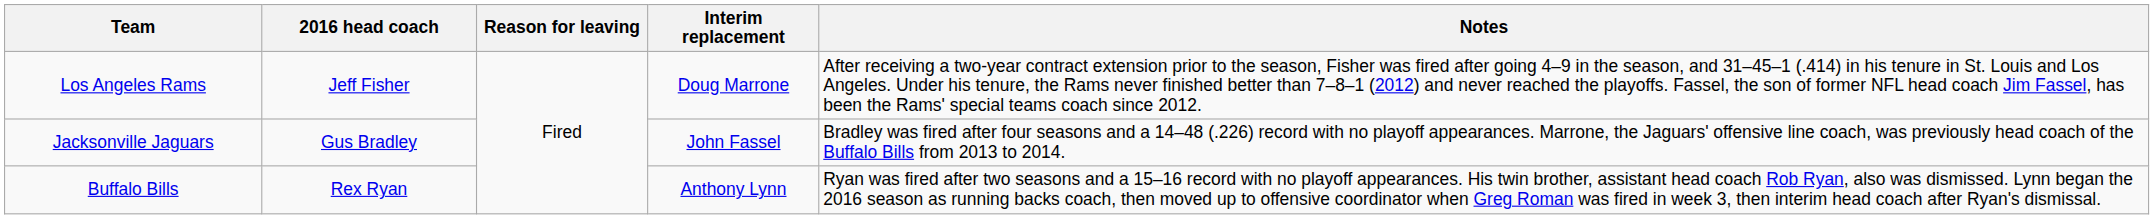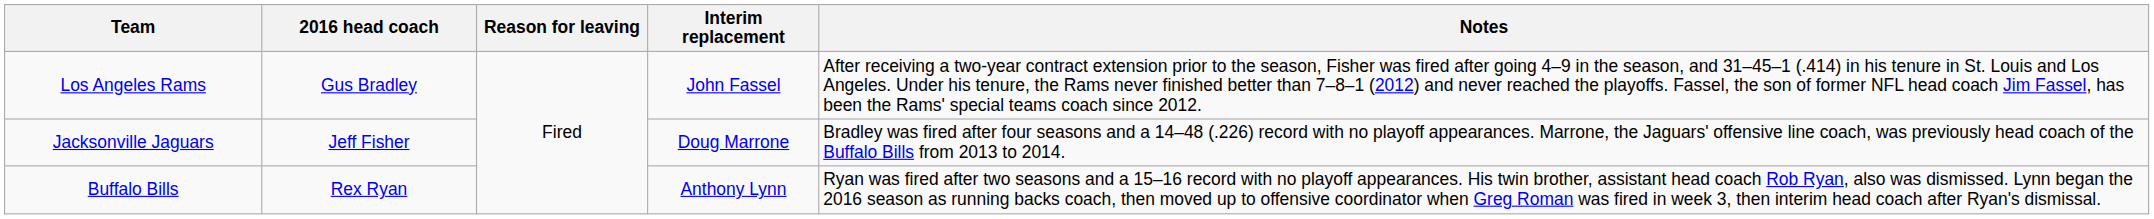Los Angeles Rams | 2016 head coach: Jeff Fisher -> Gus Bradley
Los Angeles Rams | Interim replacement: Doug Marrone -> John Fassel
Jacksonville Jaguars | 2016 head coach: Gus Bradley -> Jeff Fisher
Jacksonville Jaguars | Interim replacement: John Fassel -> Doug Marrone
